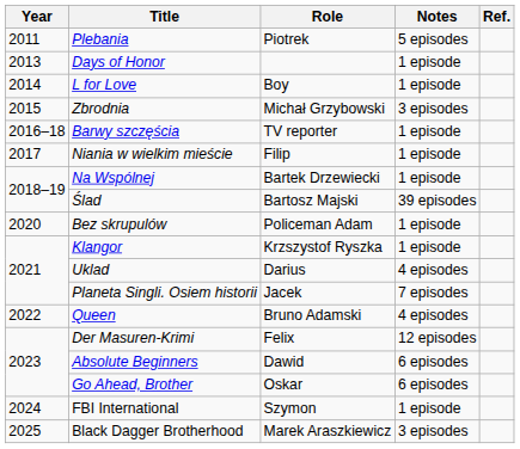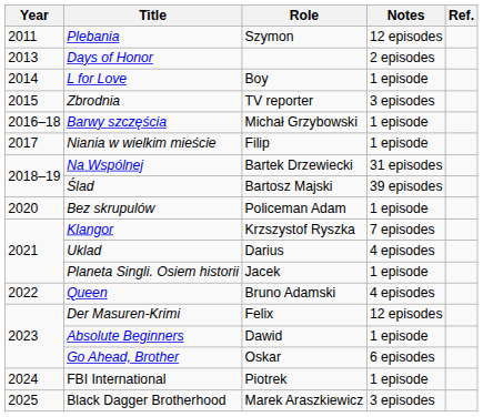Plebania | Role: Piotrek -> Szymon
Plebania | Notes: 5 episodes -> 12 episodes
Days of Honor | Notes: 1 episode -> 2 episodes
Zbrodnia | Role: Michał Grzybowski -> TV reporter
Barwy szczęścia | Role: TV reporter -> Michał Grzybowski
Na Wspólnej | Notes: 1 episode -> 31 episodes
Klangor | Notes: 1 episode -> 7 episodes
Planeta Singli. Osiem historii | Notes: 7 episodes -> 1 episode
Absolute Beginners | Notes: 6 episodes -> 1 episode
FBI International | Role: Szymon -> Piotrek
